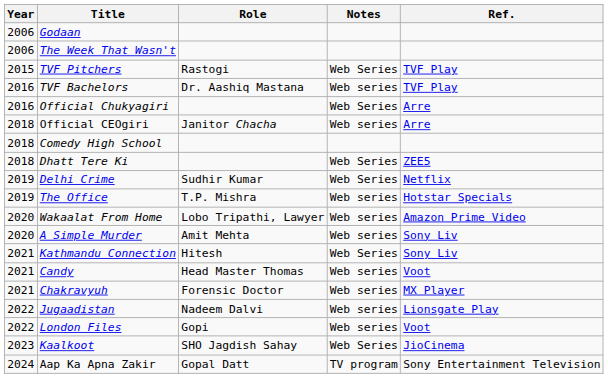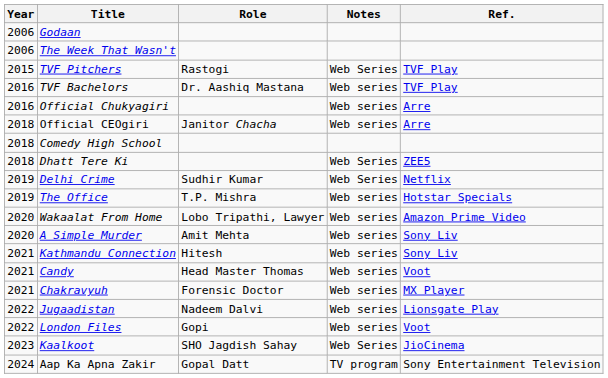Official Chukyagiri | Notes: Web Series -> Web series
Kathmandu Connection | Notes: Web Series -> Web series
